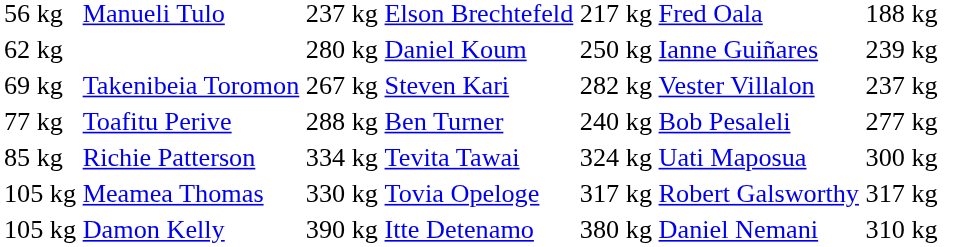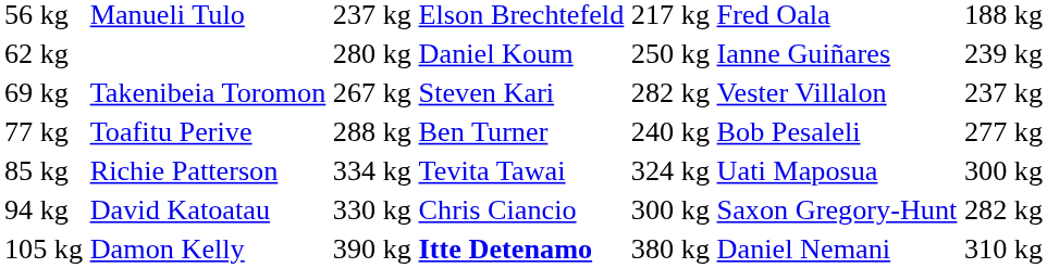+ row: 94 kg | David Katoatau | 330 kg | Chris Ciancio | 300 kg | Saxon Gregory-Hunt | 282 kg
- row: 105 kg | Meamea Thomas | 330 kg | Tovia Opeloge | 317 kg | Robert Galsworthy | 317 kg
Damon Kelly | column 4: normal -> bold
